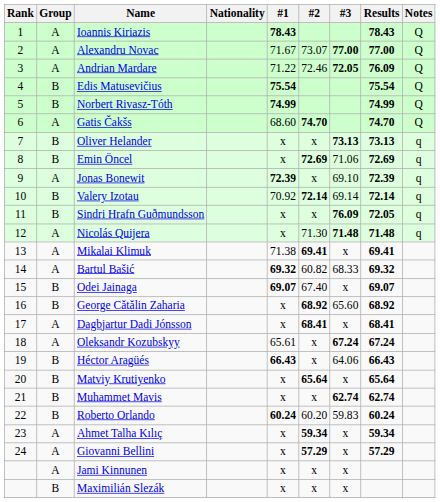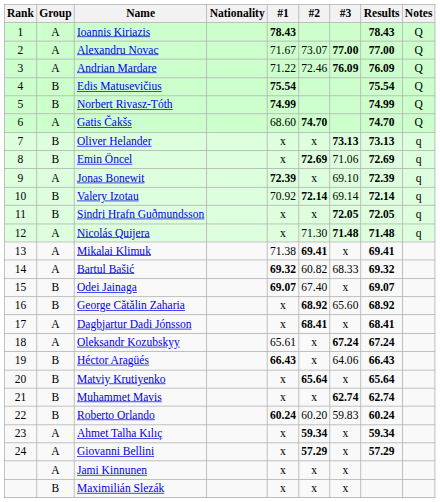Andrian Mardare | #3: 72.05 -> 76.09
Sindri Hrafn Guðmundsson | #3: 76.09 -> 72.05
